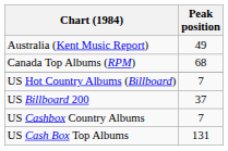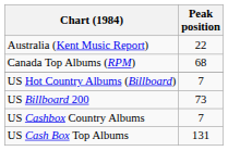Australia (Kent Music Report) | Peak position: 49 -> 22
US Billboard 200 | Peak position: 37 -> 73
